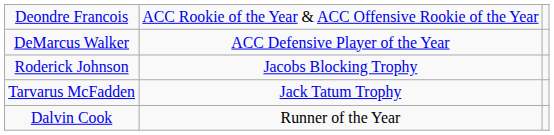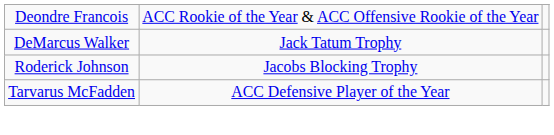DeMarcus Walker | column 2: ACC Defensive Player of the Year -> Jack Tatum Trophy
Tarvarus McFadden | column 2: Jack Tatum Trophy -> ACC Defensive Player of the Year
- row: Dalvin Cook | Runner of the Year
